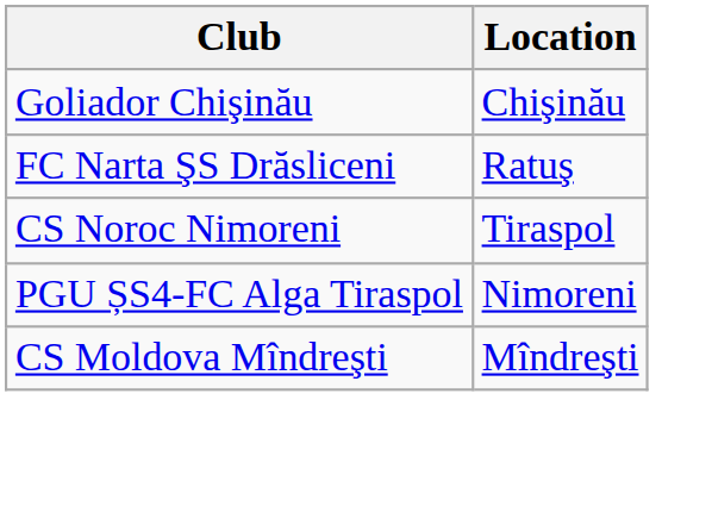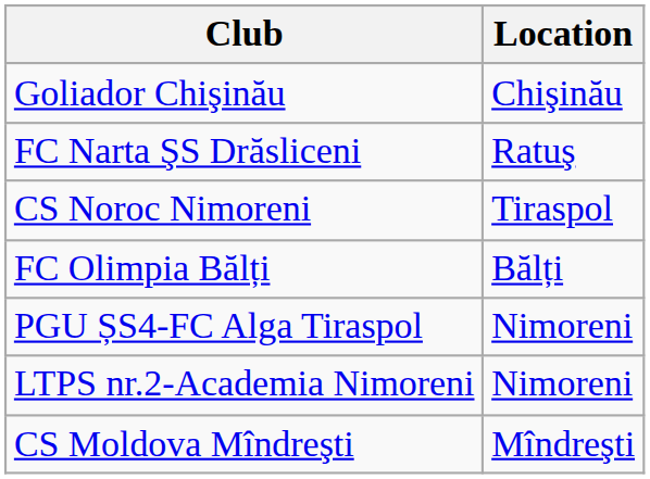+ row: FC Olimpia Bălți | Bălți
+ row: LTPS nr.2-Academia Nimoreni | Nimoreni
